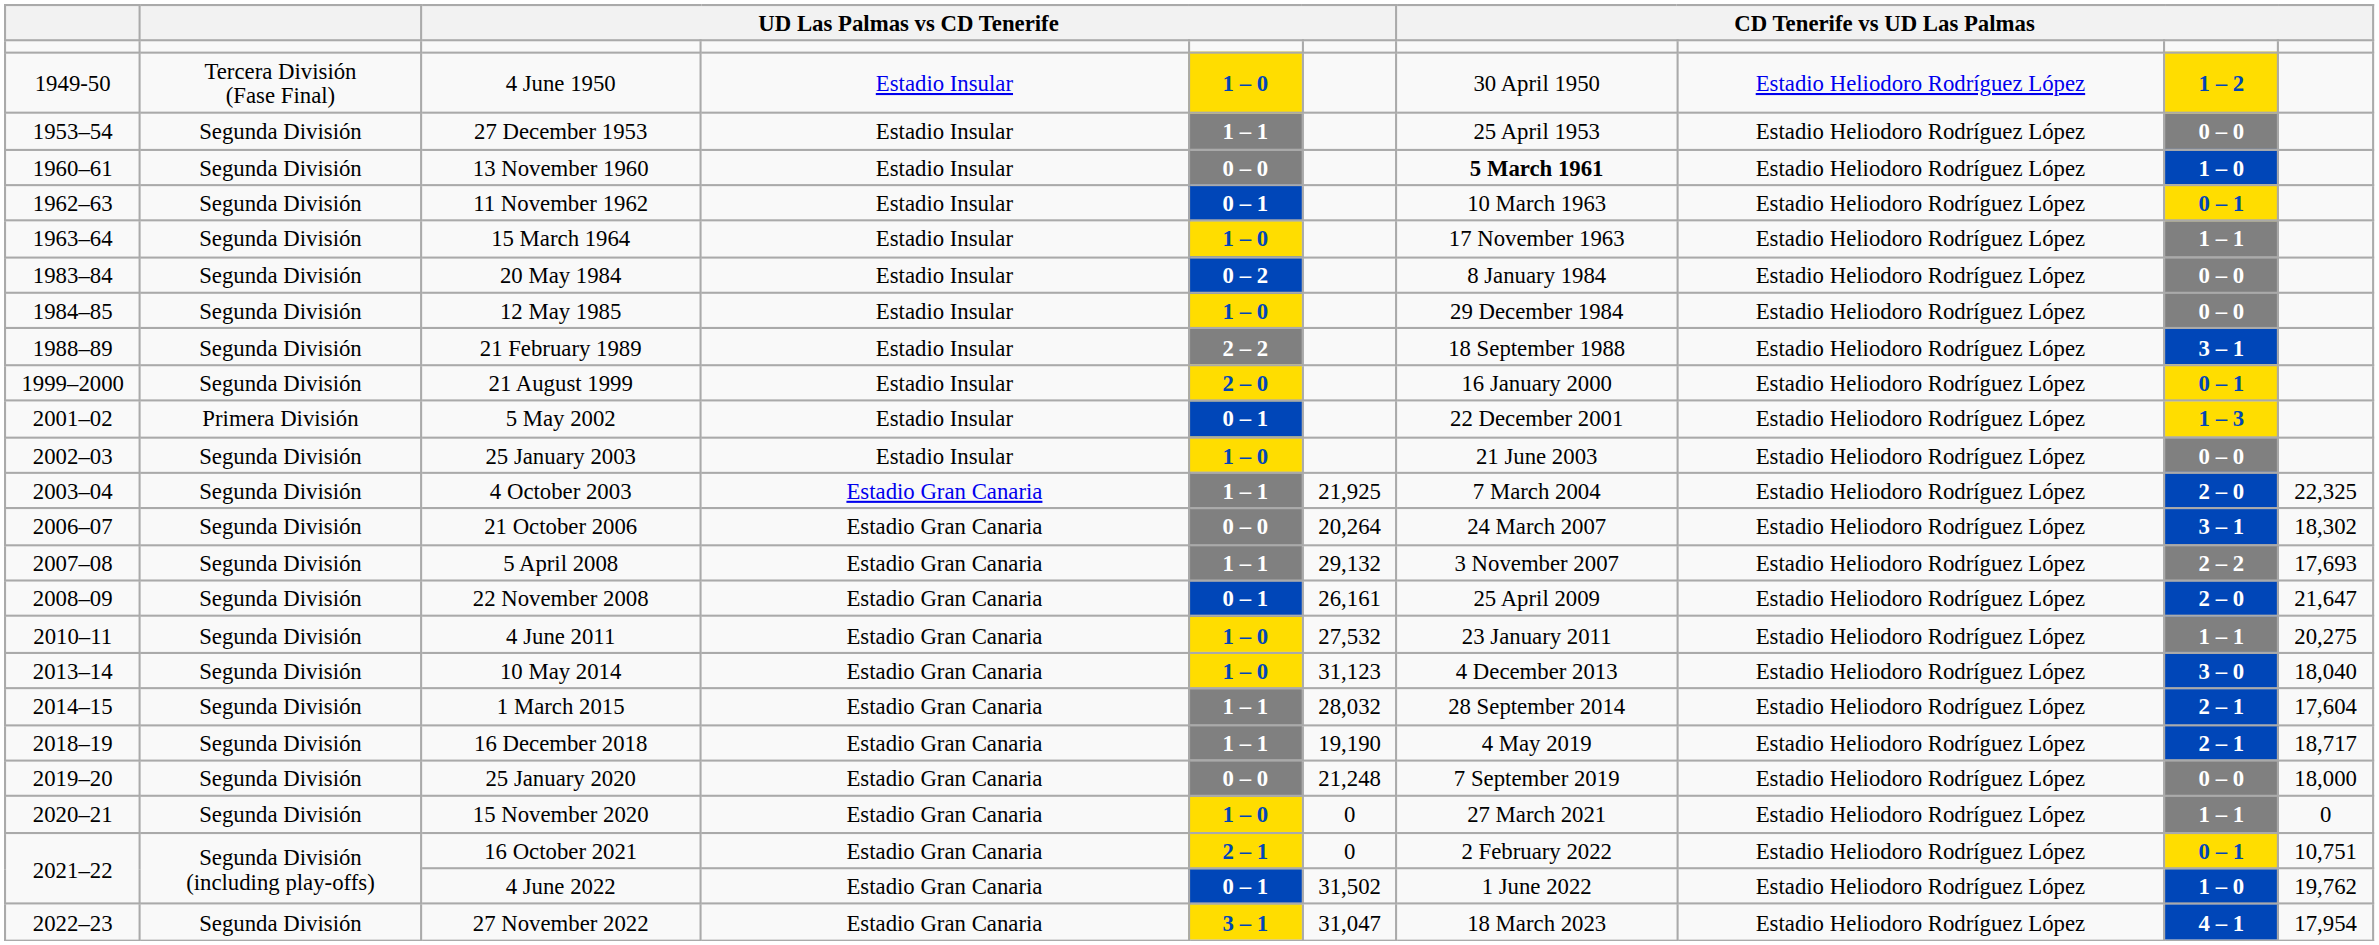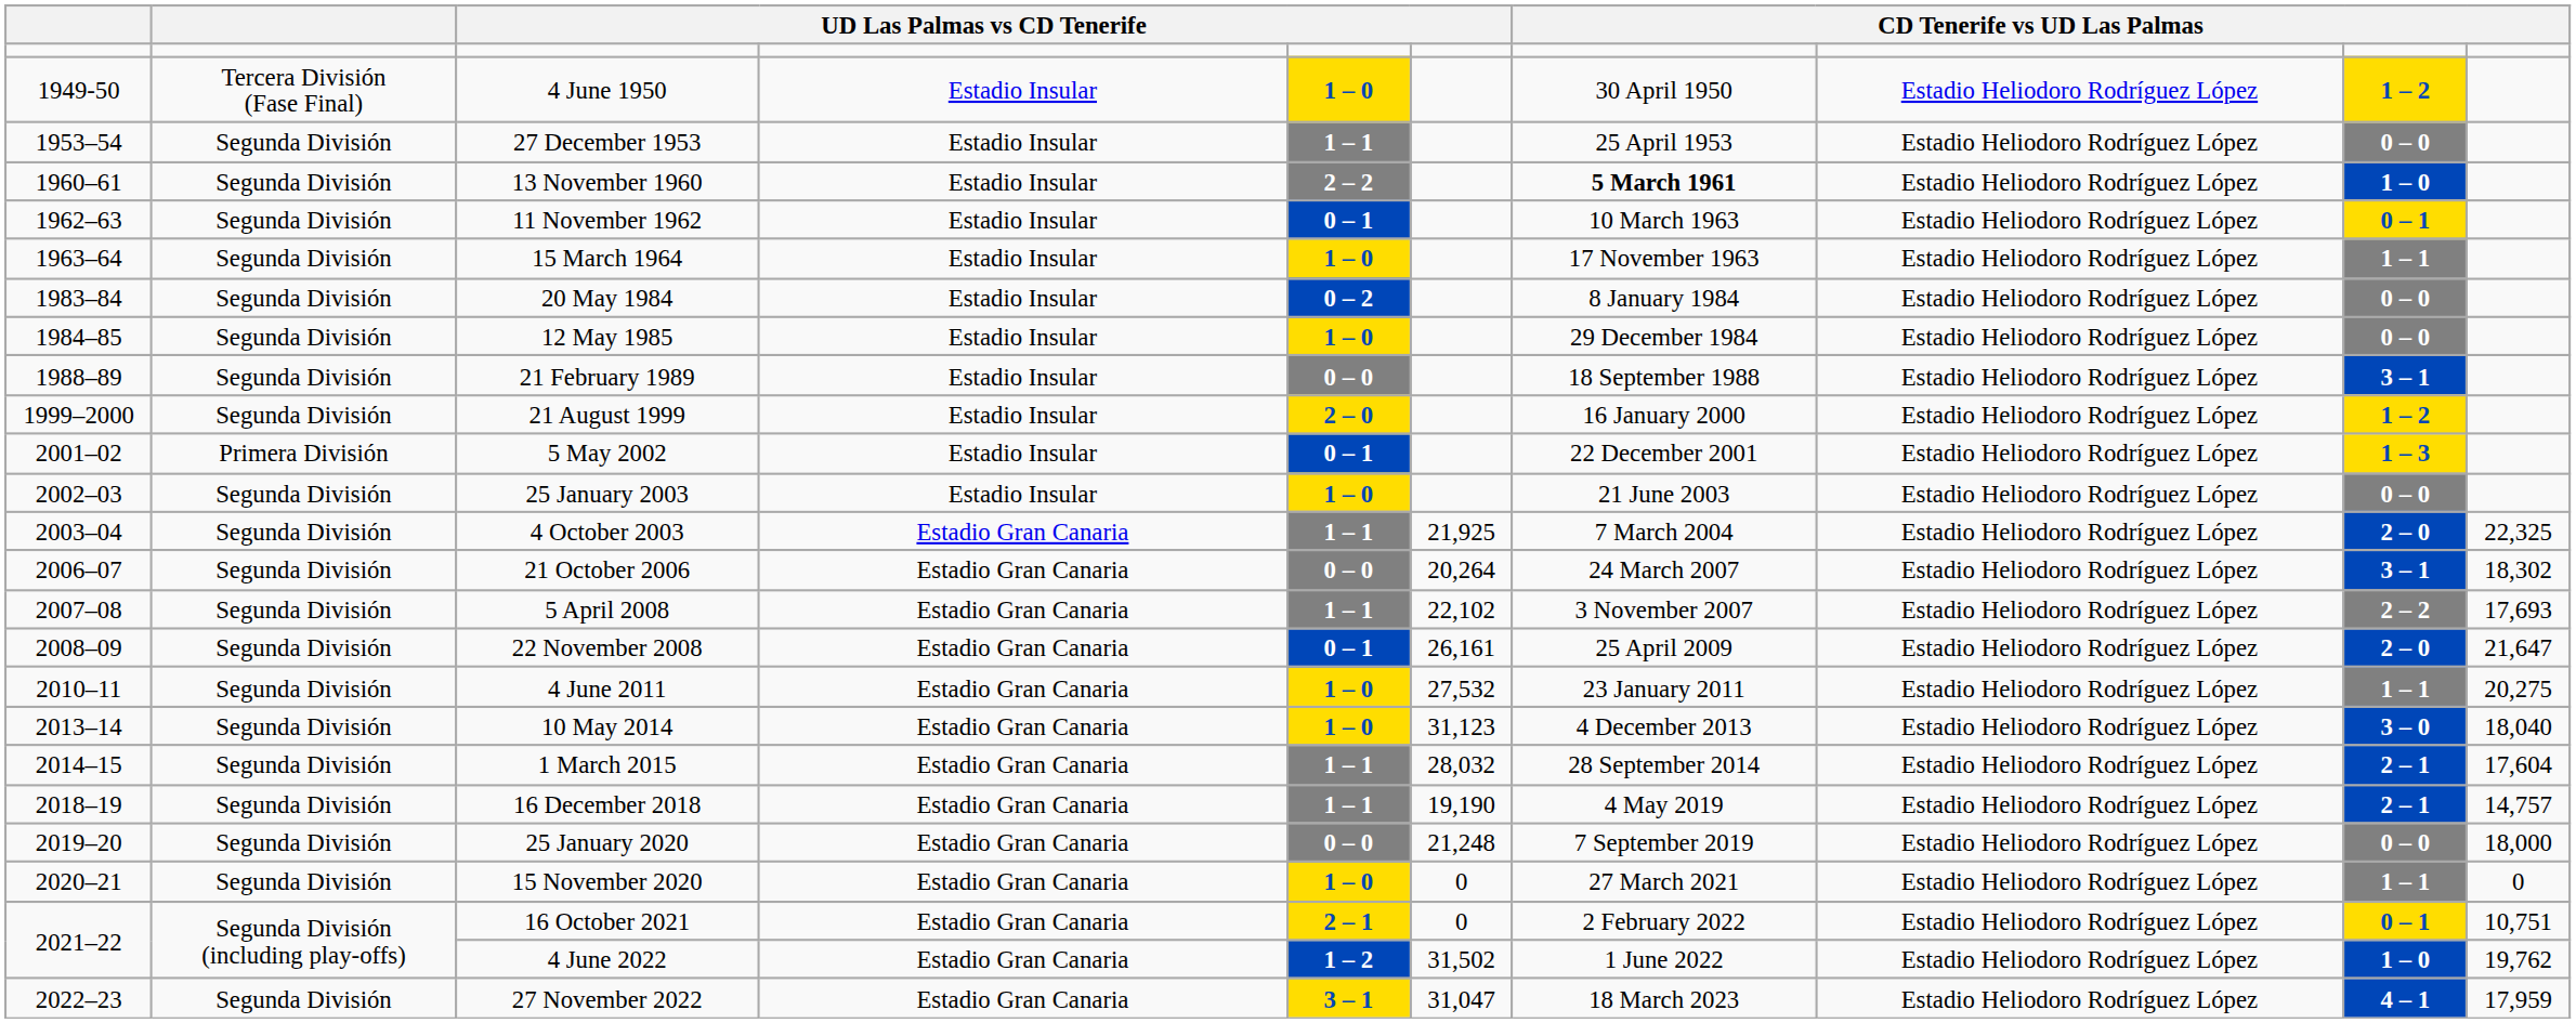13 November 1960 | column 5: 0 – 0 -> 2 – 2
21 February 1989 | column 5: 2 – 2 -> 0 – 0
21 August 1999 | column 9: 0 – 1 -> 1 – 2
5 April 2008 | column 6: 29,132 -> 22,102
16 December 2018 | column 10: 18,717 -> 14,757
4 June 2022 | column 5: 0 – 1 -> 1 – 2
27 November 2022 | column 10: 17,954 -> 17,959
